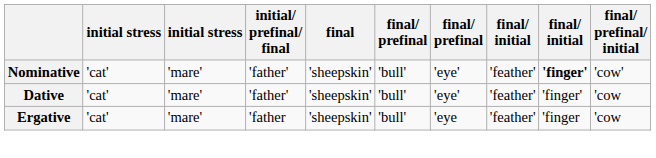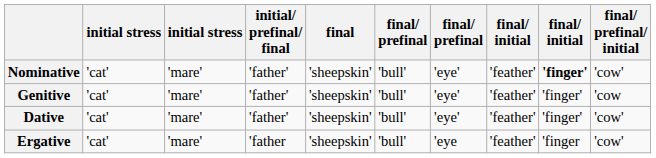+ row: Genitive | 'cat' | 'mare' | 'father' | 'sheepskin' | 'bull' | 'eye' | 'feather' | 'finger' | 'cow
Dative | final/ prefinal/ initial: 'cow -> 'cow'
Ergative | final/ prefinal/ initial: 'cow -> 'cow'
